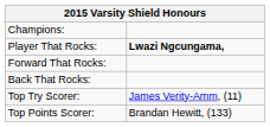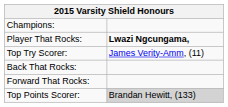rows swapped: Forward That Rocks: <-> Top Try Scorer:
Top Points Scorer: | column 2: no background -> lightgrey background
